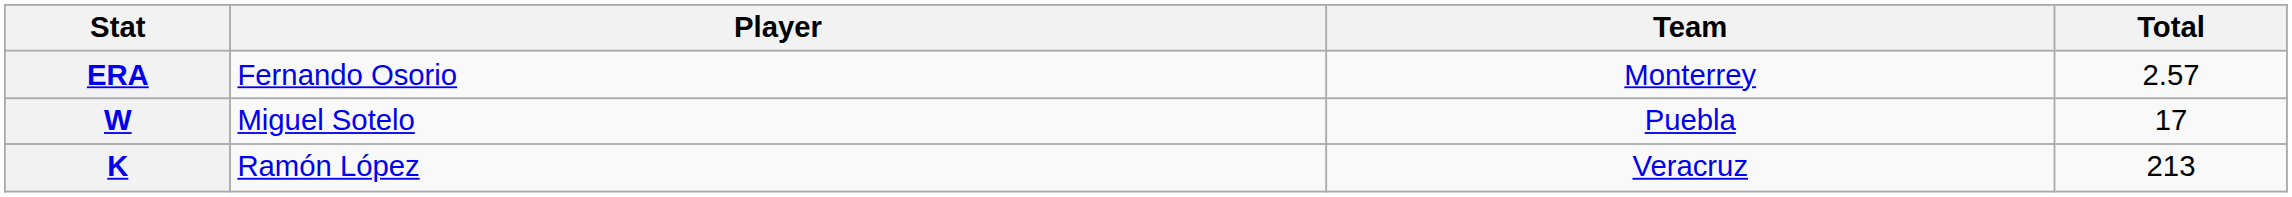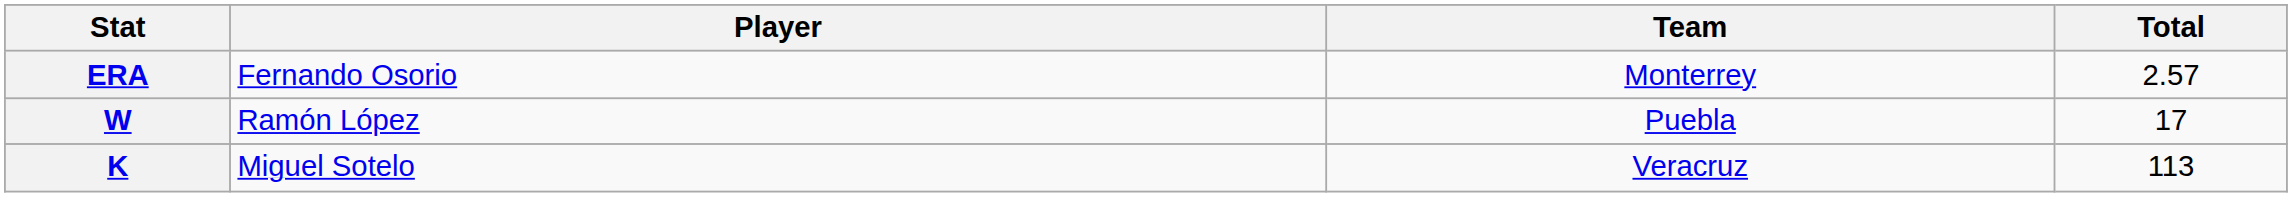W | Player: Miguel Sotelo -> Ramón López
K | Player: Ramón López -> Miguel Sotelo
K | Total: 213 -> 113
